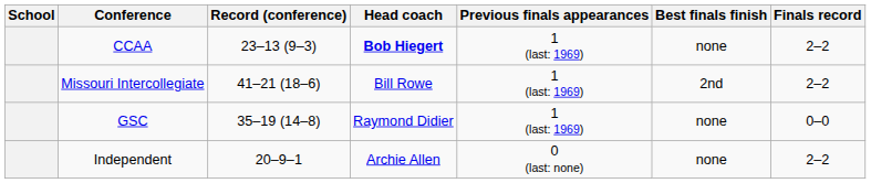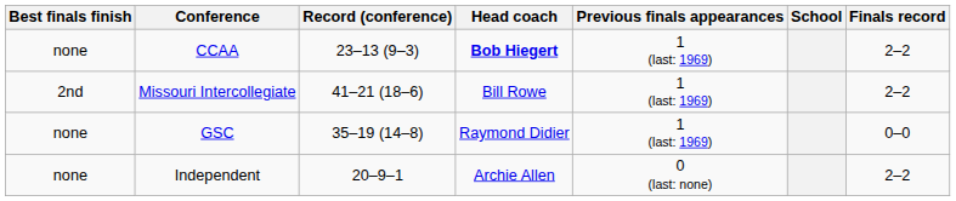columns swapped: School <-> Best finals finish
